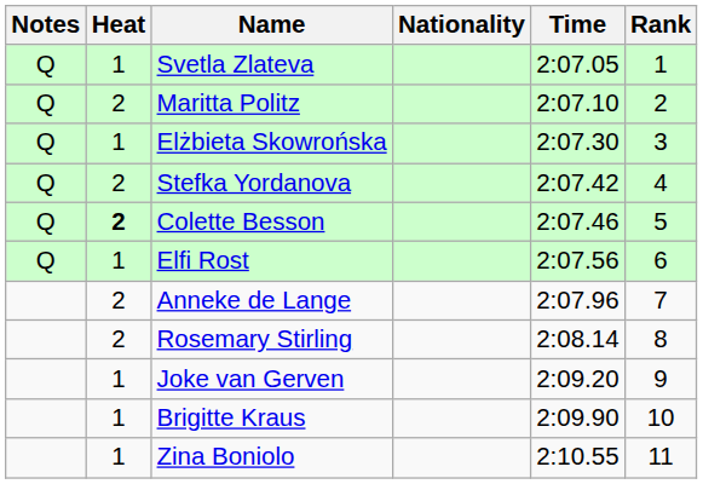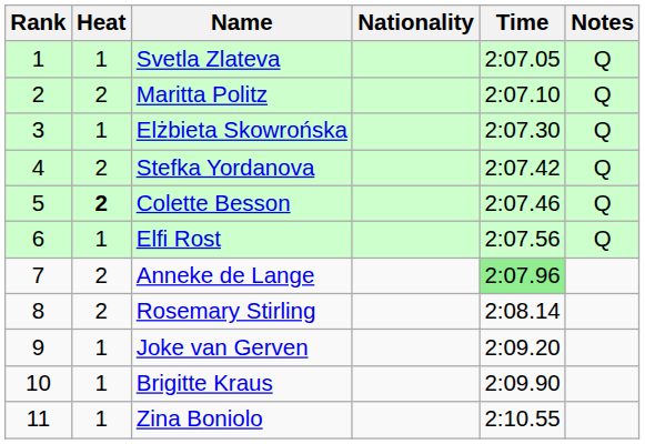columns swapped: Rank <-> Notes
Anneke de Lange | Time: no background -> lightgreen background
